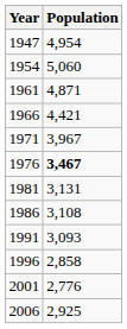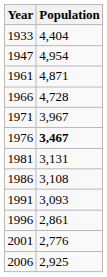+ row: 1933 | 4,404
- row: 1954 | 5,060
1966 | Population: 4,421 -> 4,728
1996 | Population: 2,858 -> 2,861
